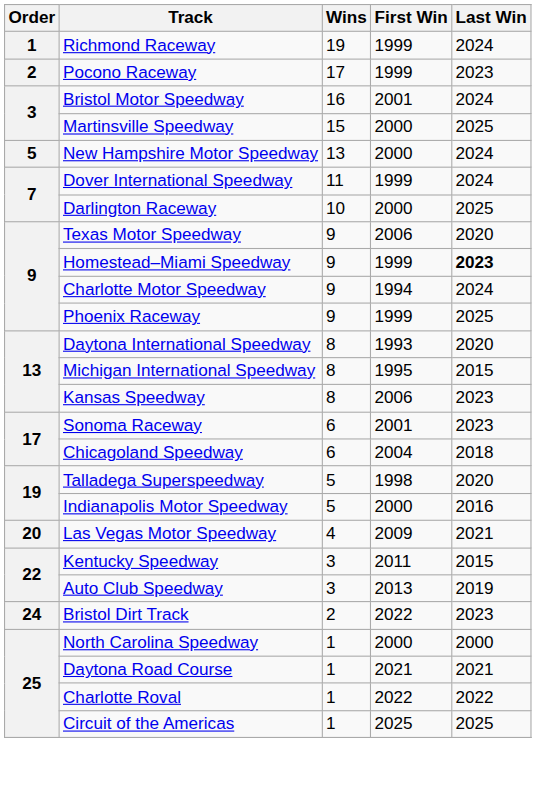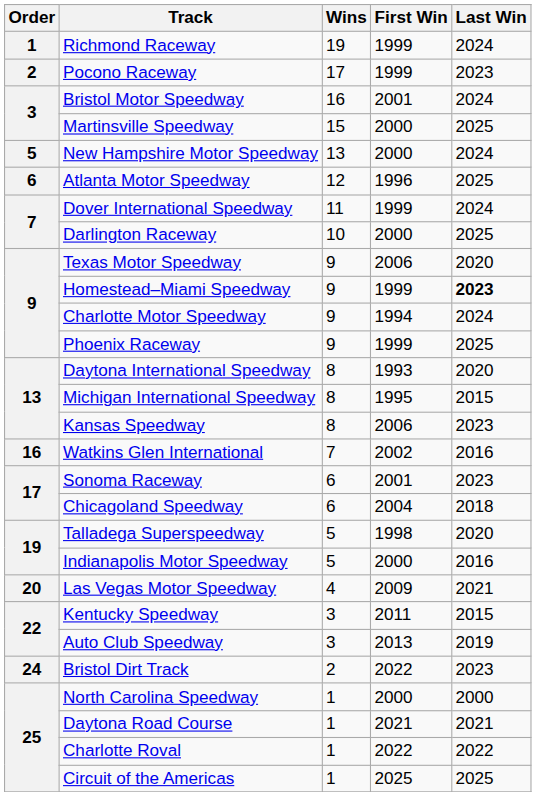+ row: 6 | Atlanta Motor Speedway | 12 | 1996 | 2025
+ row: 16 | Watkins Glen International | 7 | 2002 | 2016
